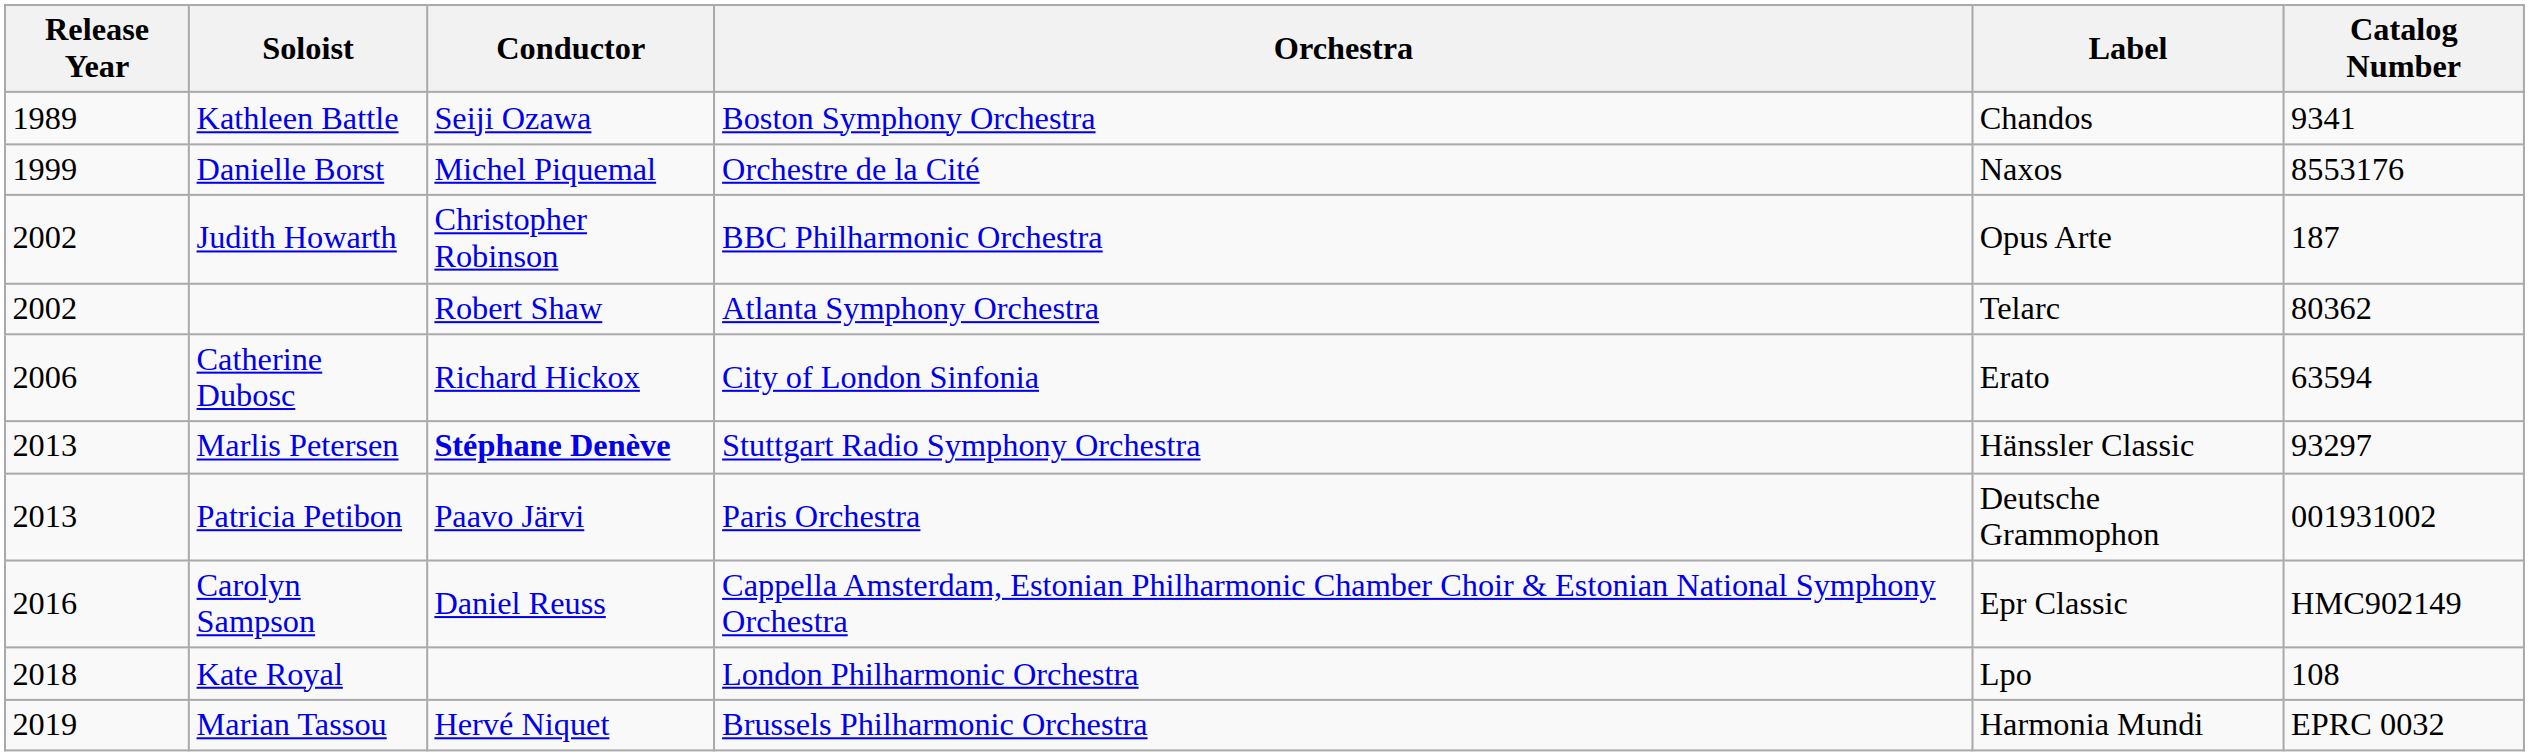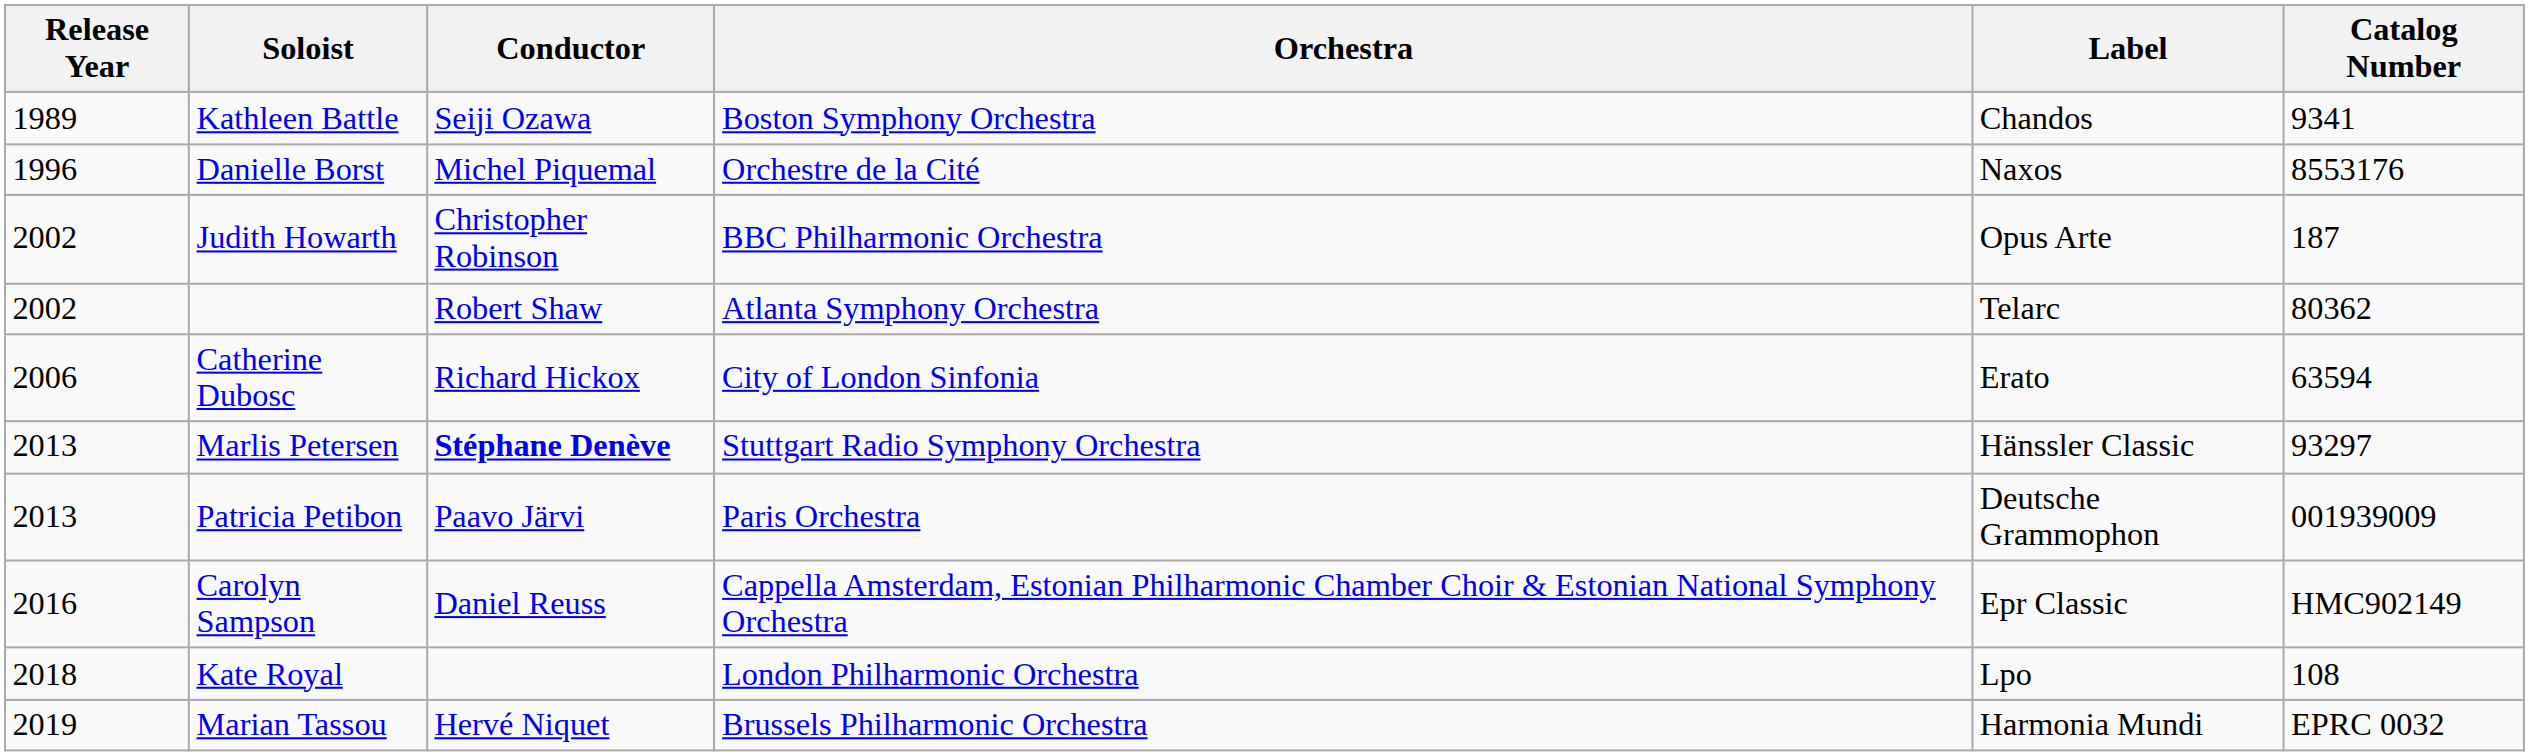Danielle Borst | Release Year: 1999 -> 1996
Patricia Petibon | Catalog Number: 001931002 -> 001939009
